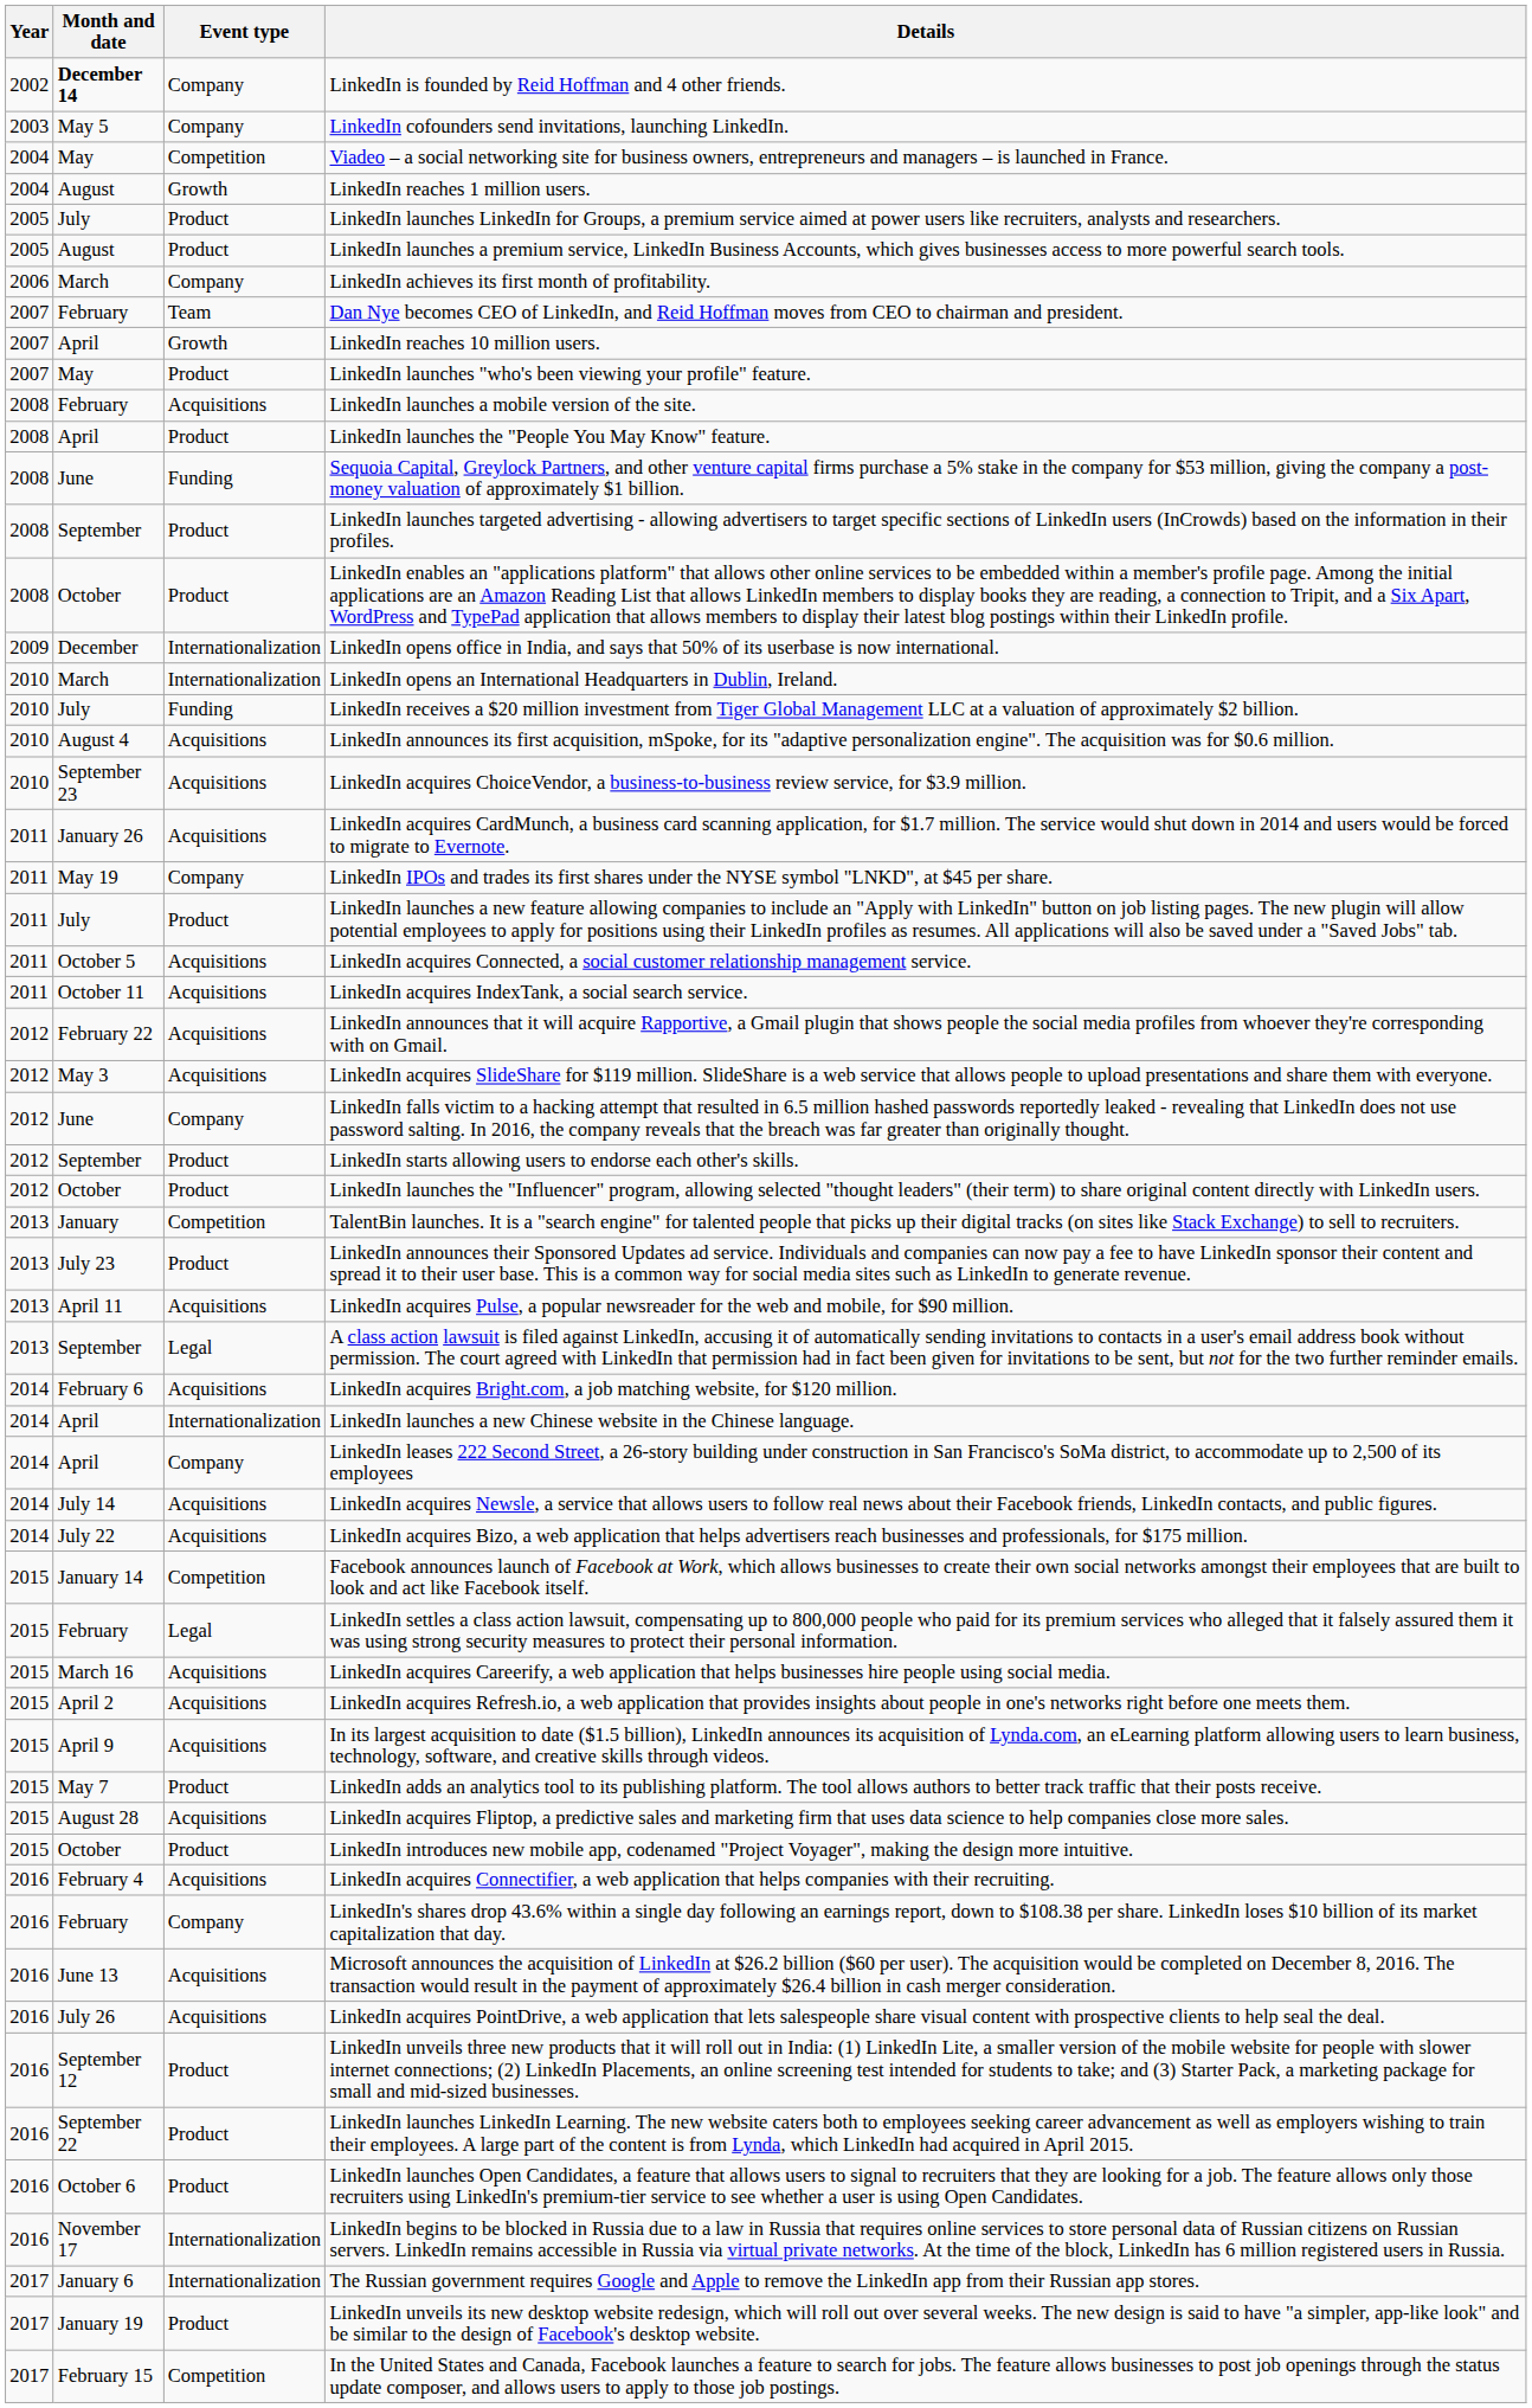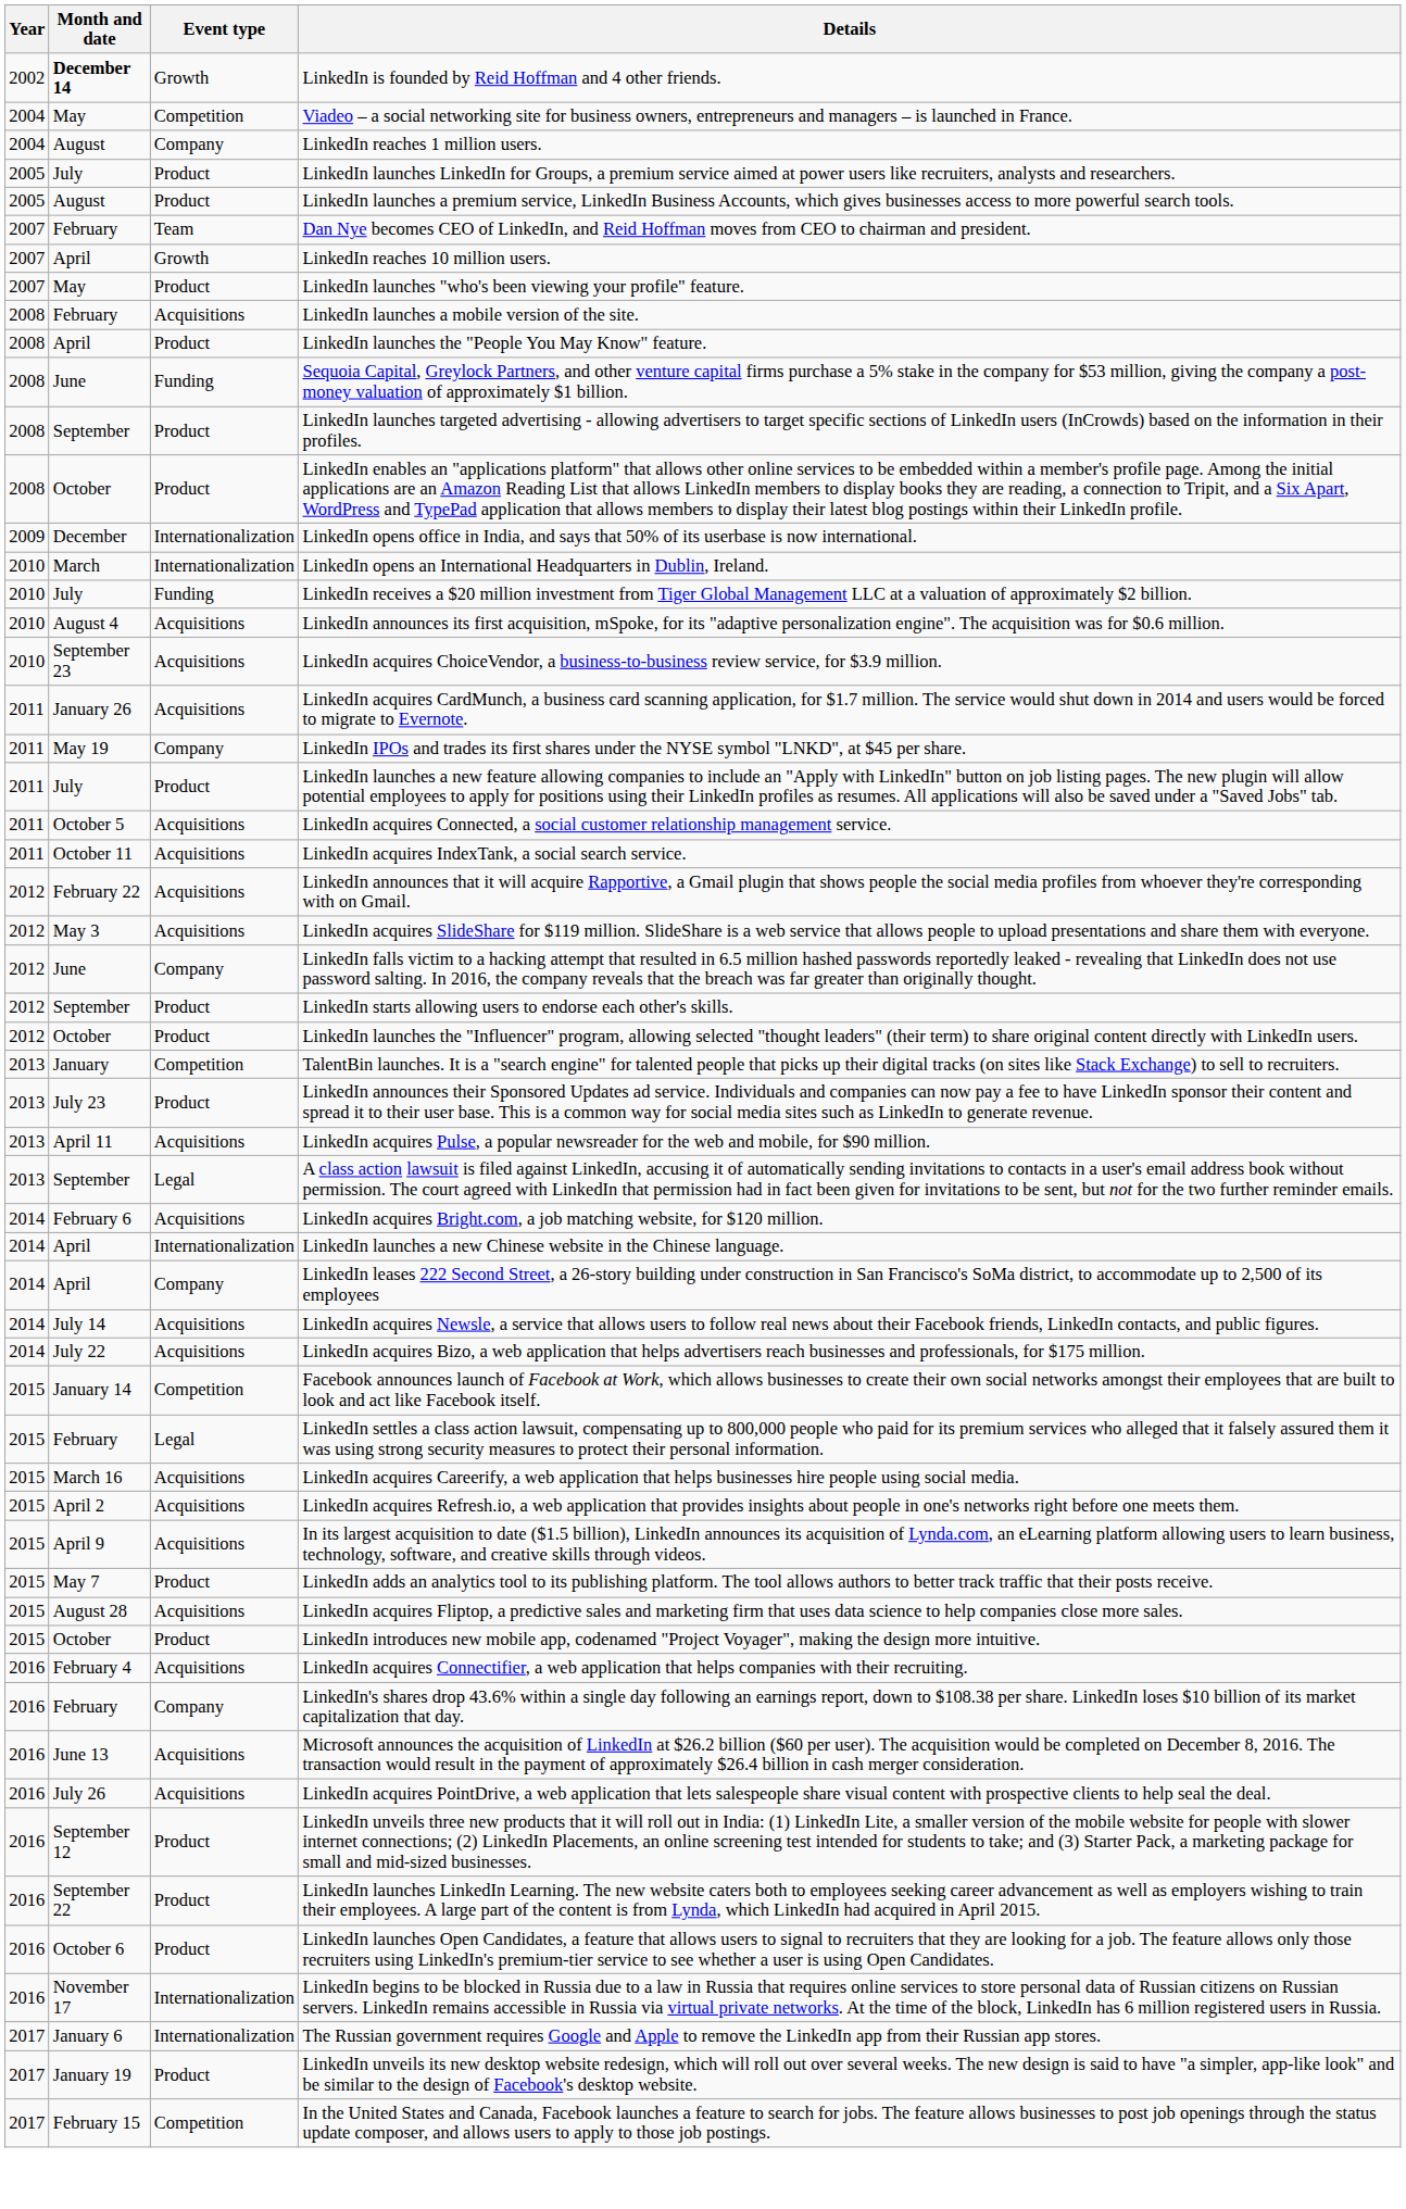LinkedIn is founded by Reid Hoffman and 4 other friends. | Event type: Company -> Growth
- row: 2003 | May 5 | Company | LinkedIn cofounders send invitations, launching LinkedIn.
LinkedIn reaches 1 million users. | Event type: Growth -> Company
- row: 2006 | March | Company | LinkedIn achieves its first month of profitability.
